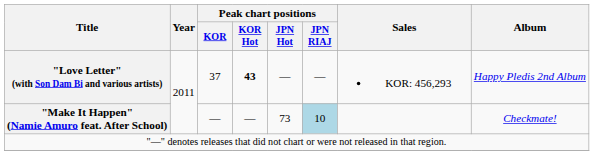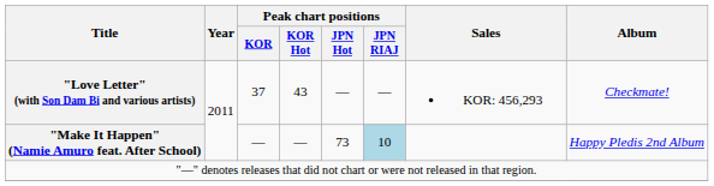"Love Letter" (with Son Dam Bi and various artists) | Peak chart positions / KOR Hot: bold -> normal
"Love Letter" (with Son Dam Bi and various artists) | Album: Happy Pledis 2nd Album -> Checkmate!
"Make It Happen" (Namie Amuro feat. After School) | Album: Checkmate! -> Happy Pledis 2nd Album
